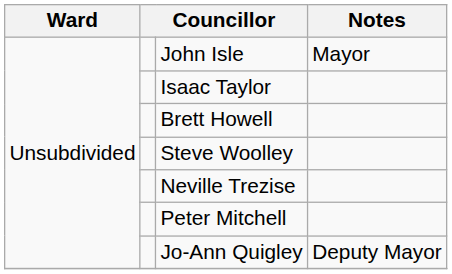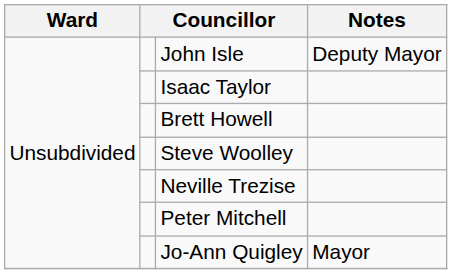John Isle | Notes: Mayor -> Deputy Mayor
Jo-Ann Quigley | Notes: Deputy Mayor -> Mayor
